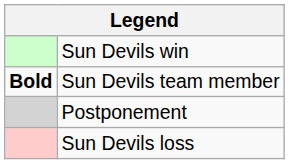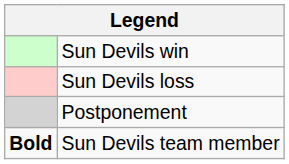rows swapped: Sun Devils loss <-> Sun Devils team member
